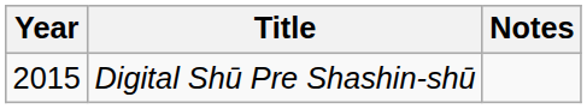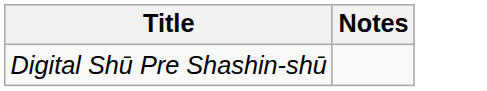- column: Year | 2015
